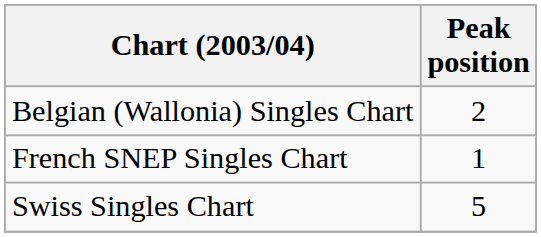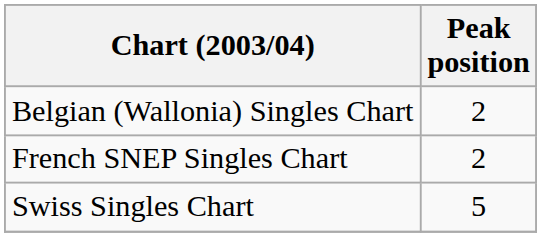French SNEP Singles Chart | Peak position: 1 -> 2
